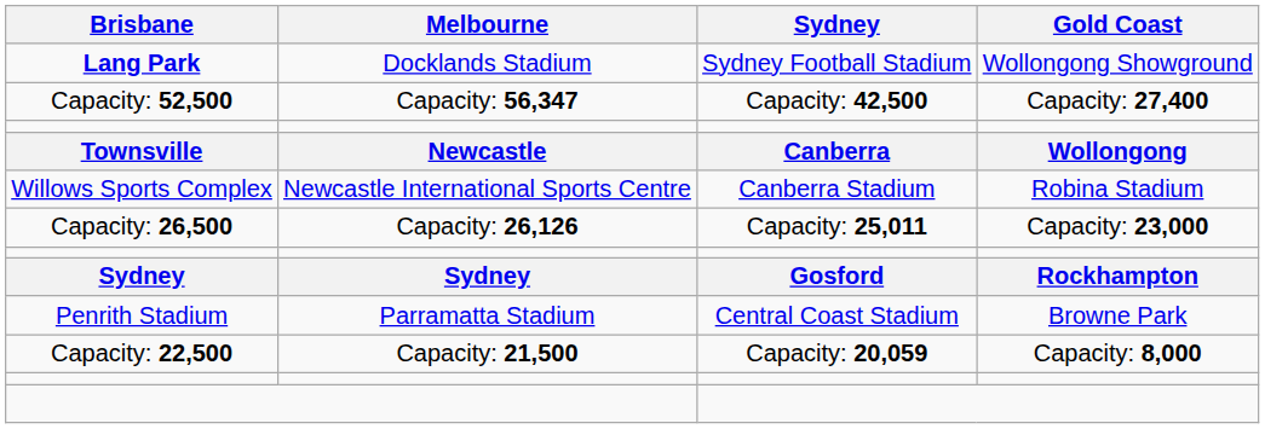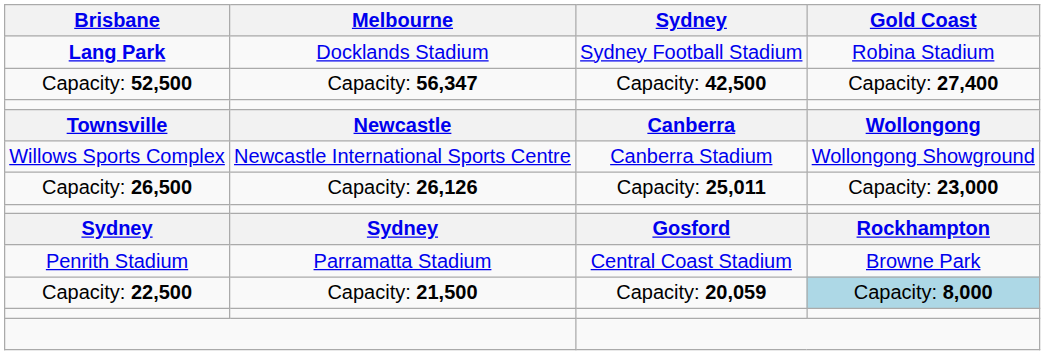Lang Park | Gold Coast: Wollongong Showground -> Robina Stadium
Willows Sports Complex | Gold Coast: Robina Stadium -> Wollongong Showground
Capacity: 22,500 | Gold Coast: no background -> lightblue background
